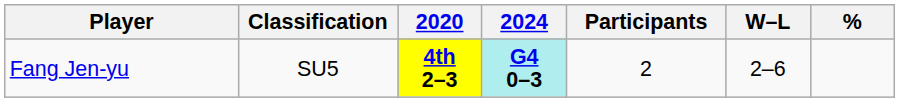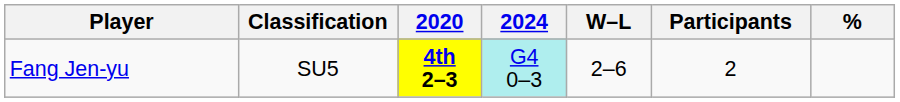columns swapped: Participants <-> W–L
Fang Jen-yu | 2024: bold -> normal
